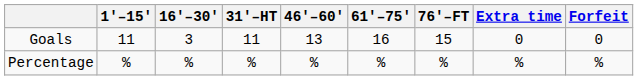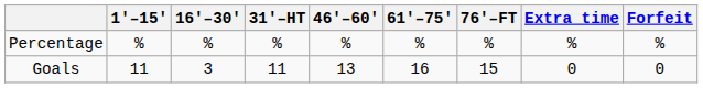rows swapped: Goals <-> Percentage
